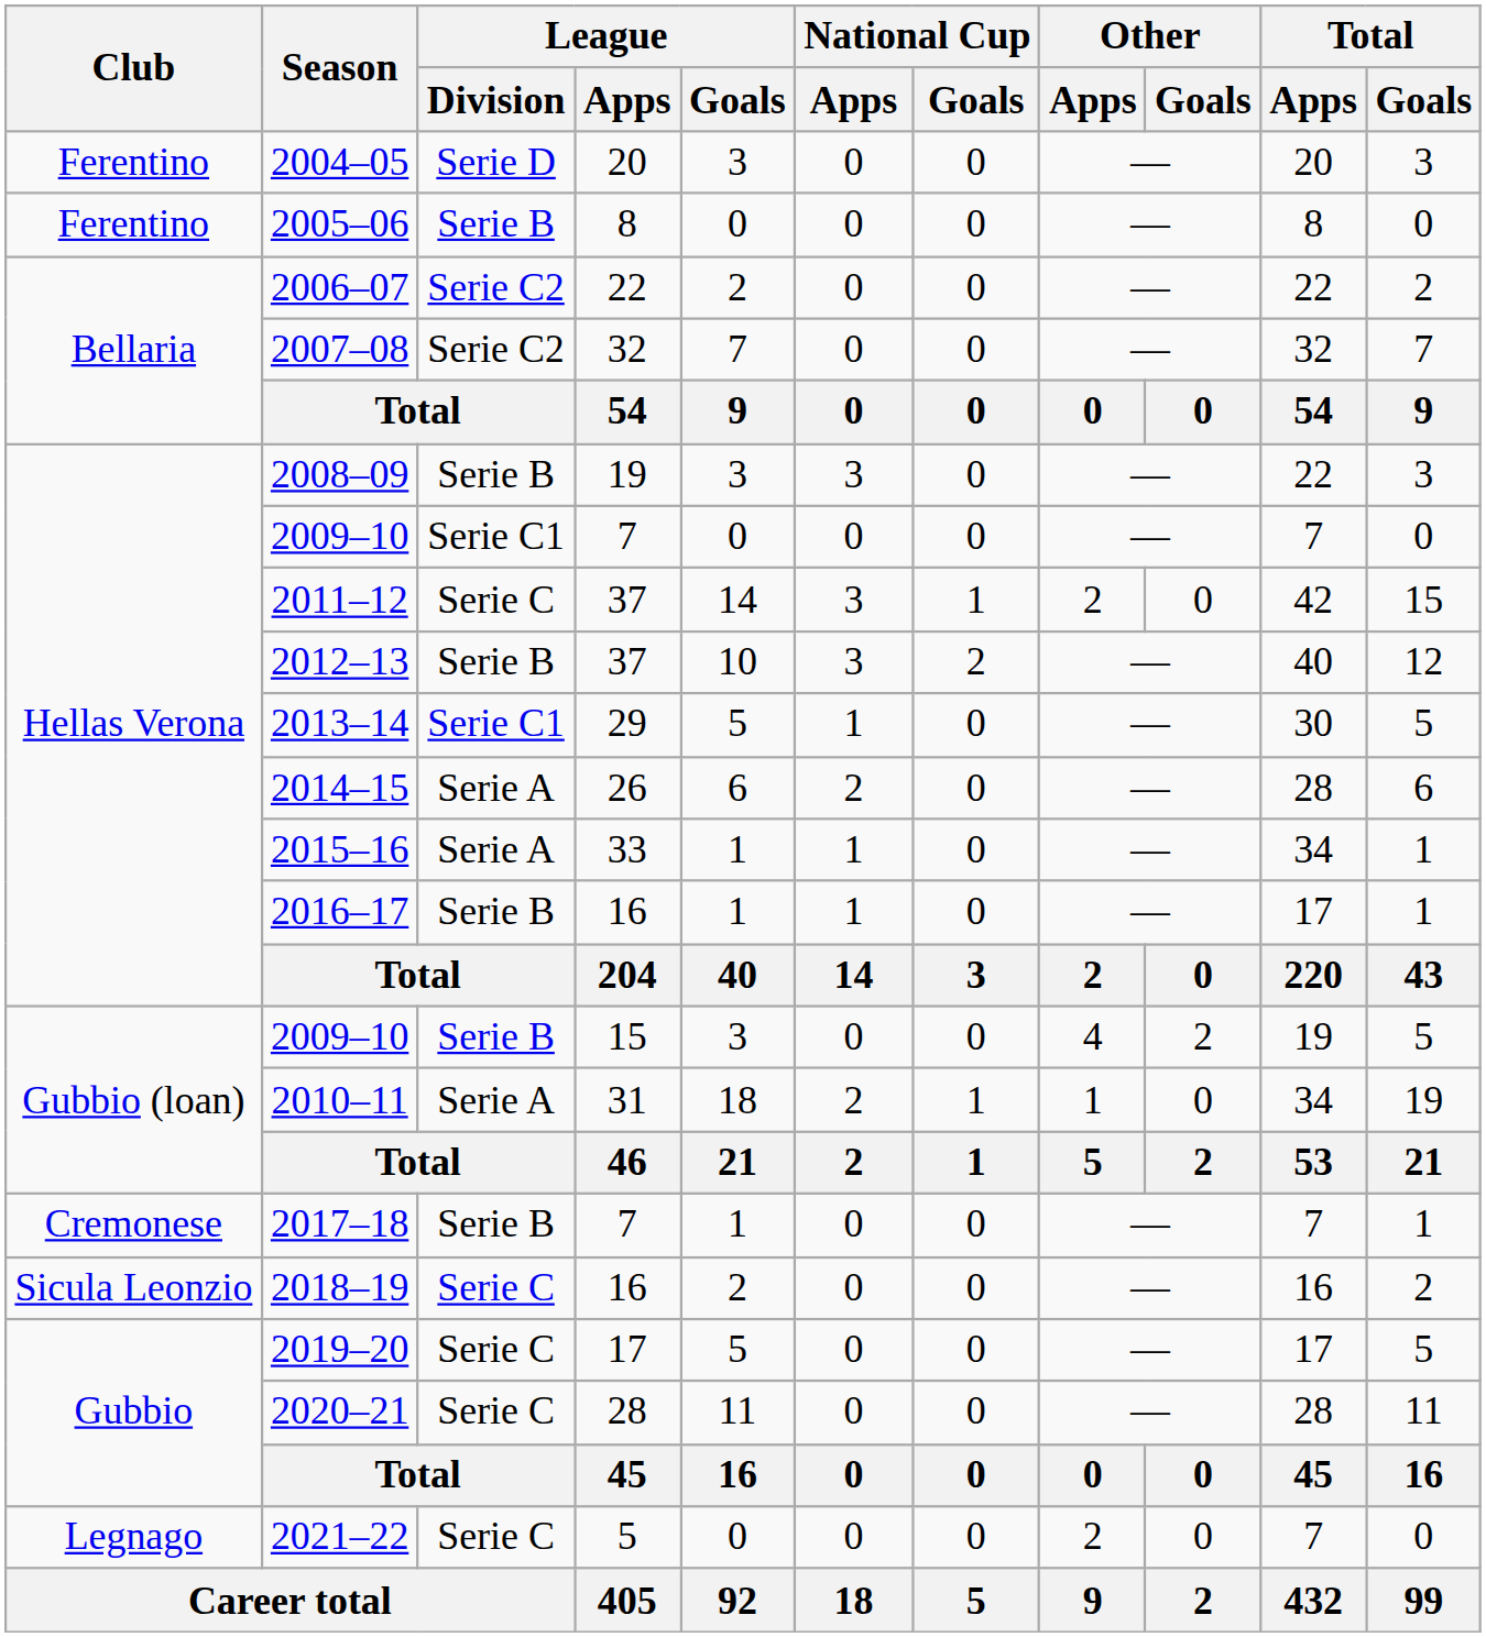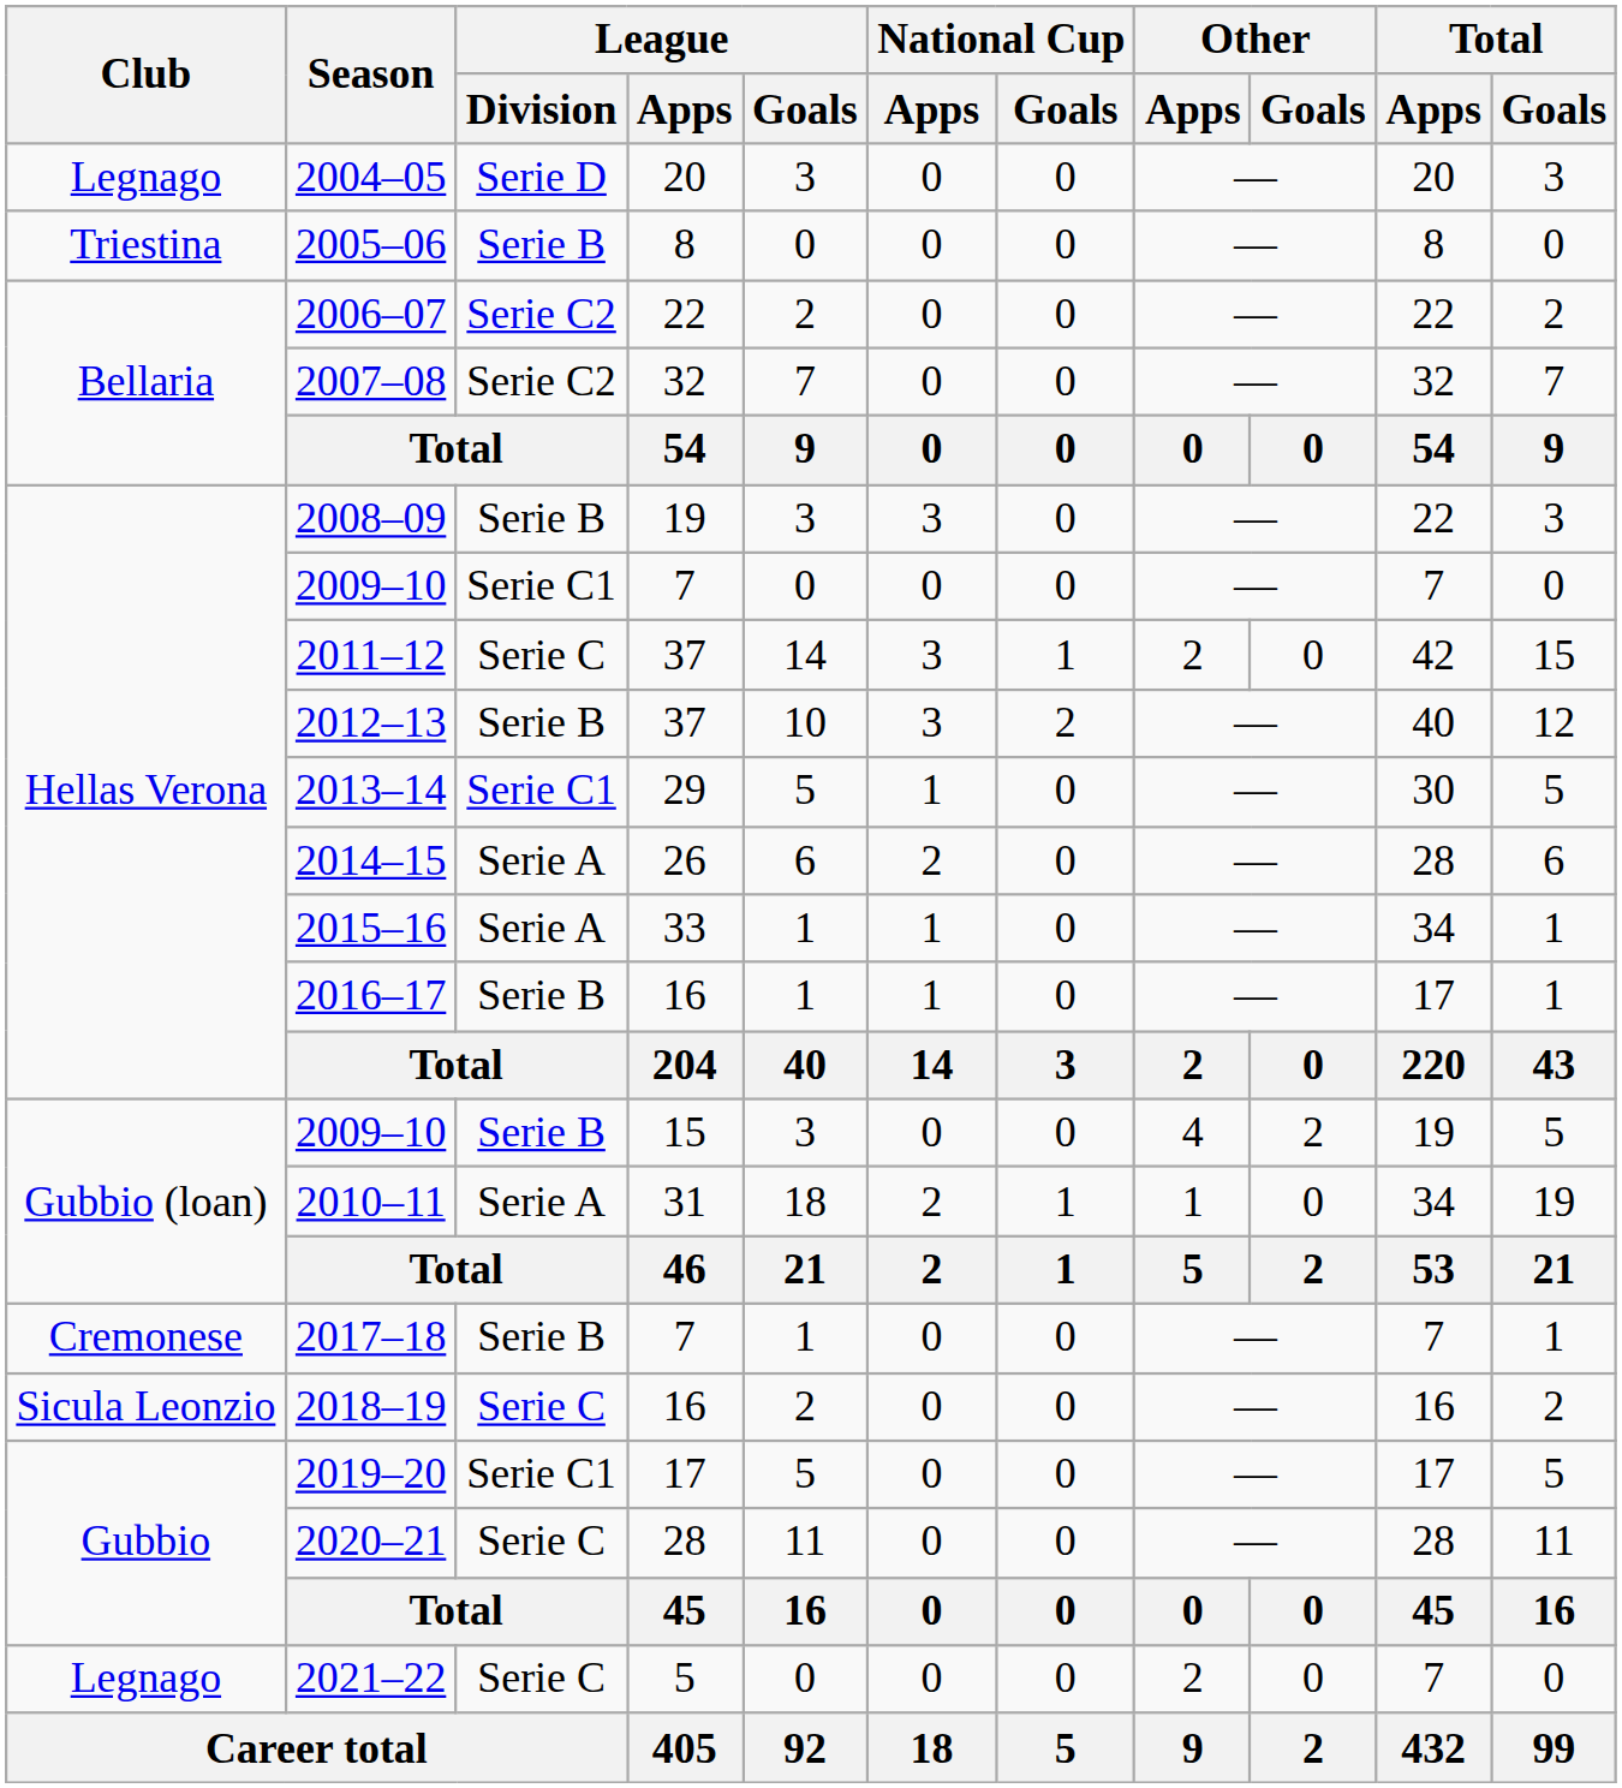2004–05 | Club: Ferentino -> Legnago
2005–06 | Club: Ferentino -> Triestina
2019–20 | League / Division: Serie C -> Serie C1
